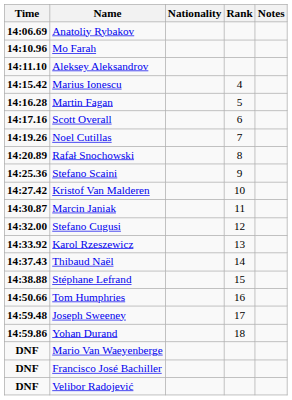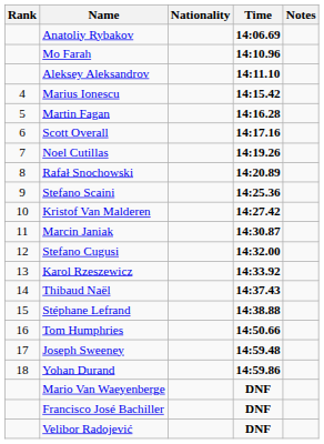columns swapped: Rank <-> Time
